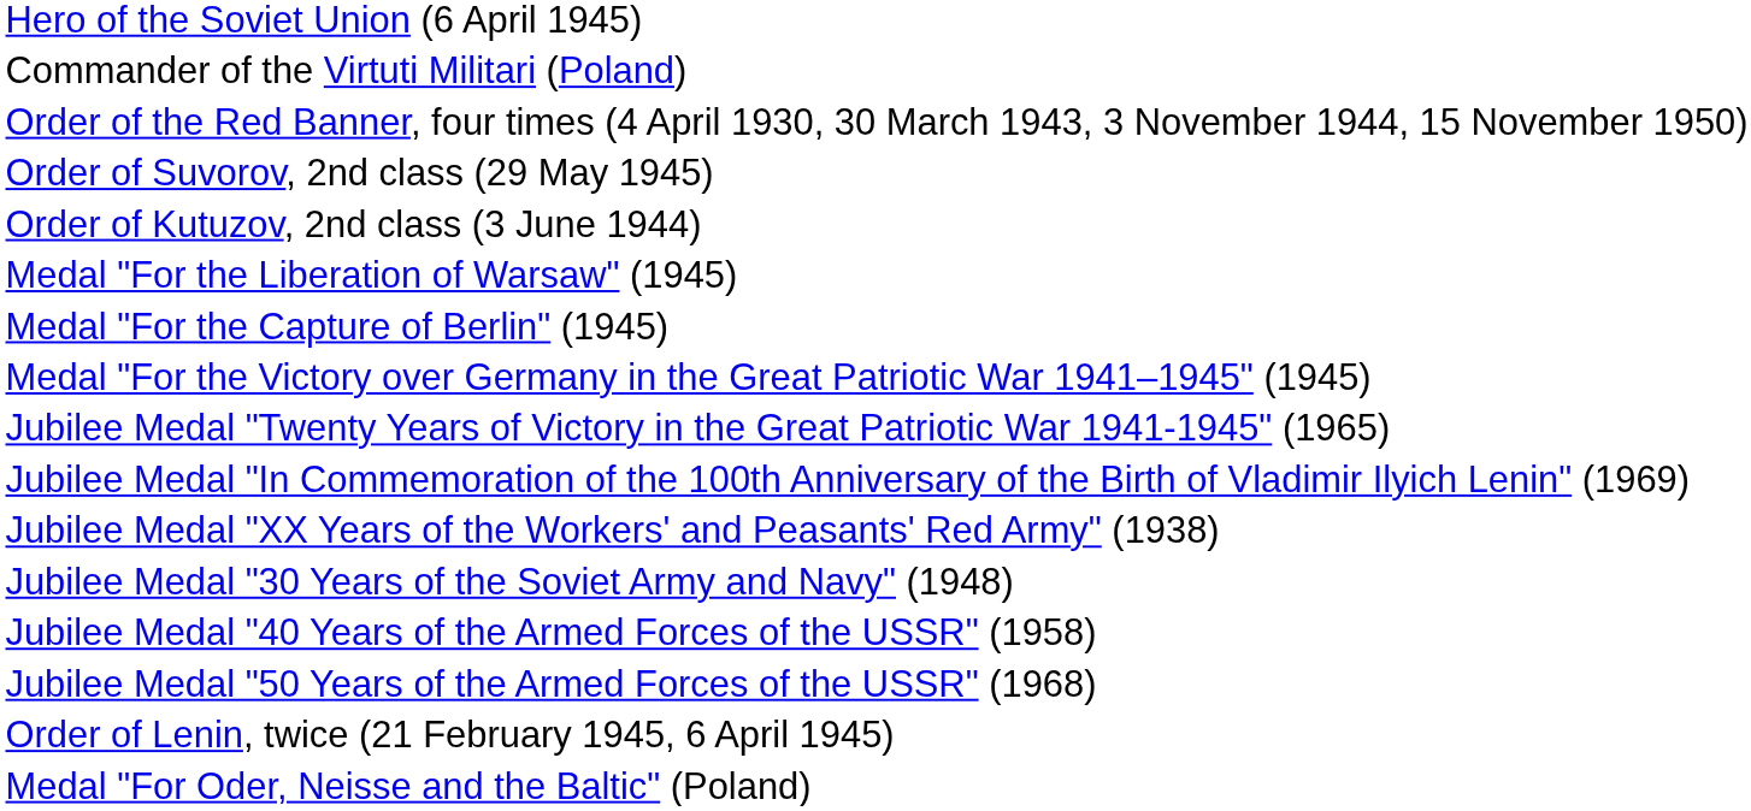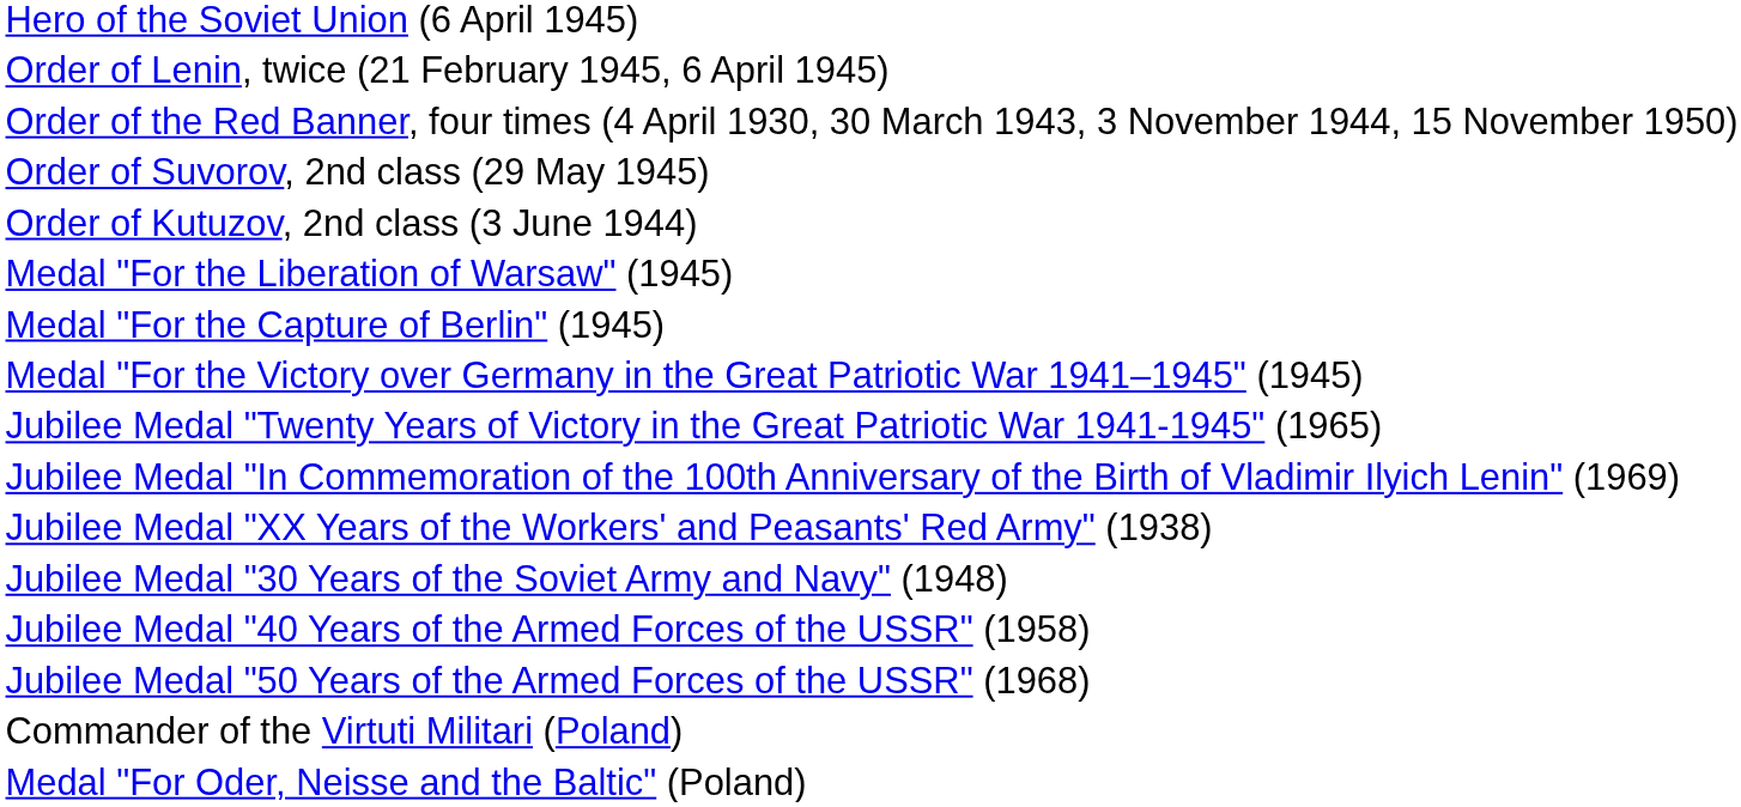rows swapped: Order of Lenin, twice (21 February 1945, 6 April 1945) <-> Commander of the Virtuti Militari (Poland)
